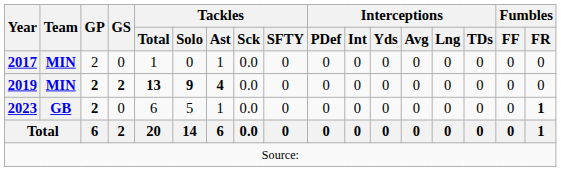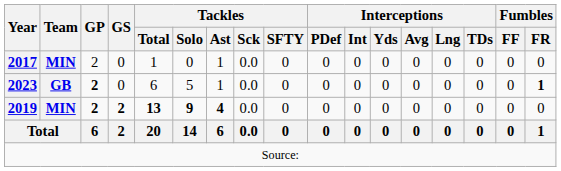rows swapped: 2019 <-> 2023
